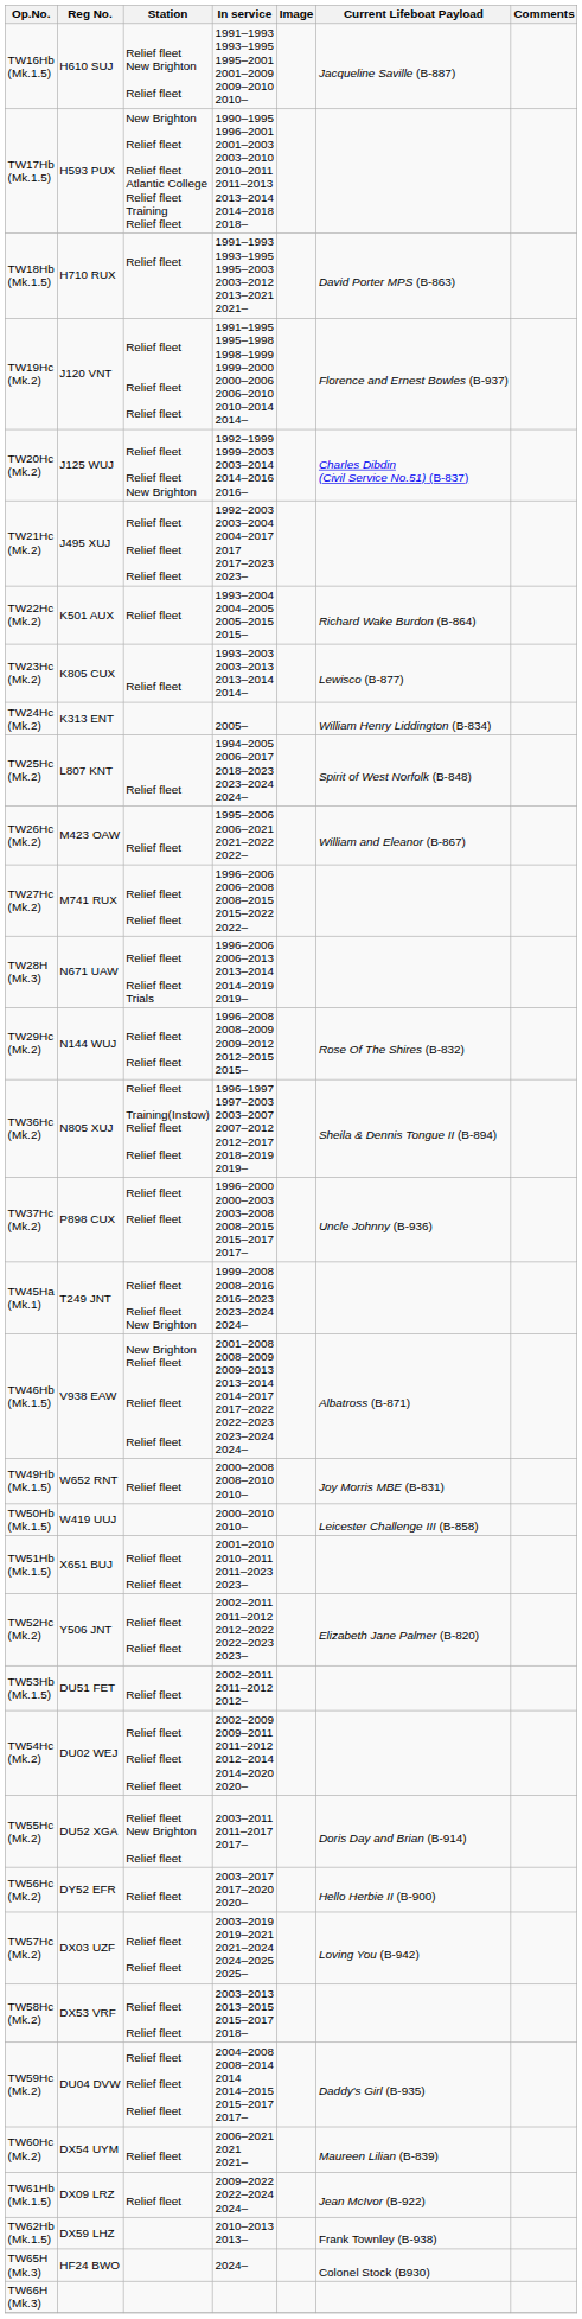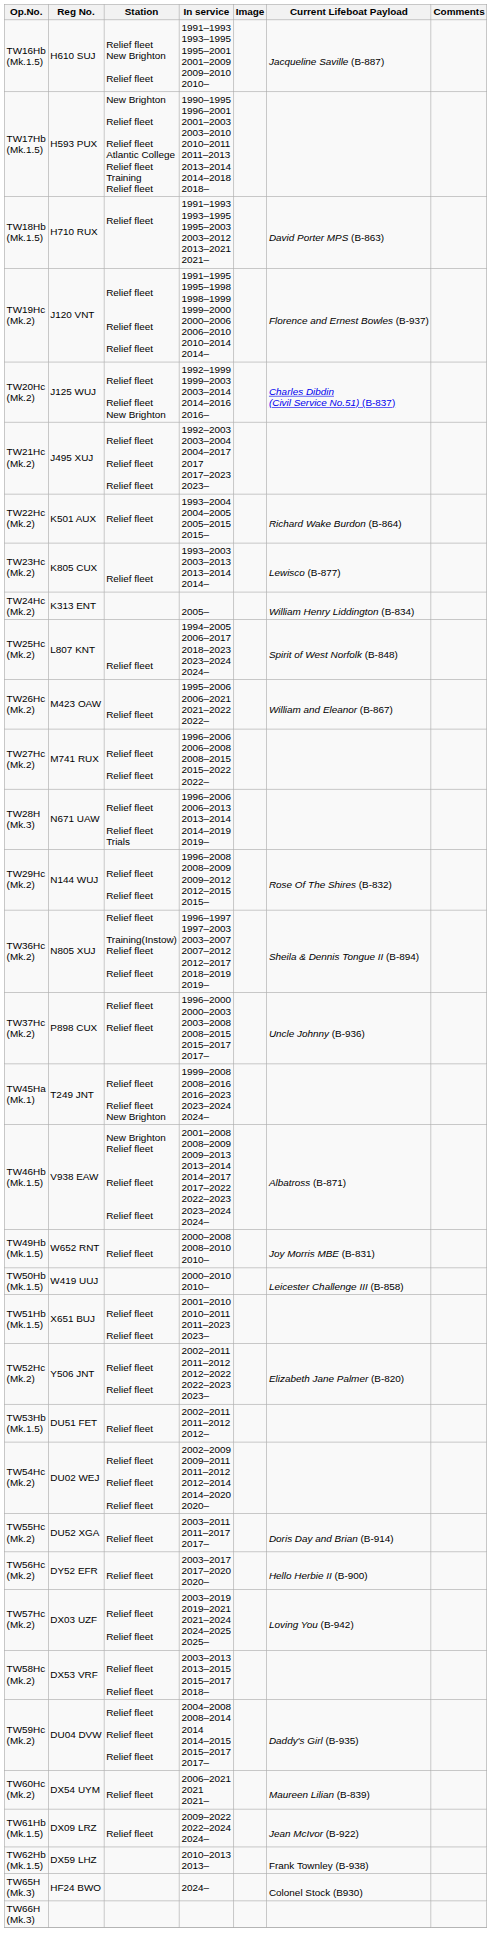TW55Hc (Mk.2) | Station: Relief fleet New Brighton Relief fleet -> Relief fleet
